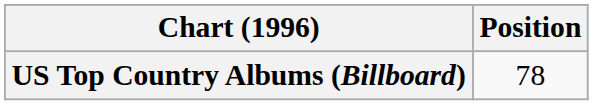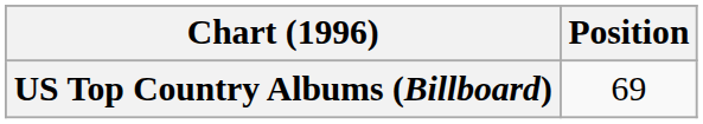US Top Country Albums (Billboard) | Position: 78 -> 69
